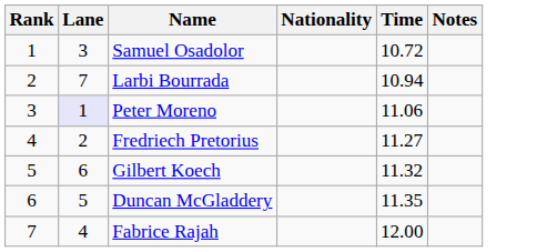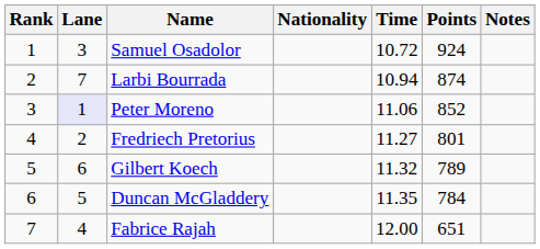+ column: Points | 924 | 874 | 852 | 801 | 789 | 784 | 651
